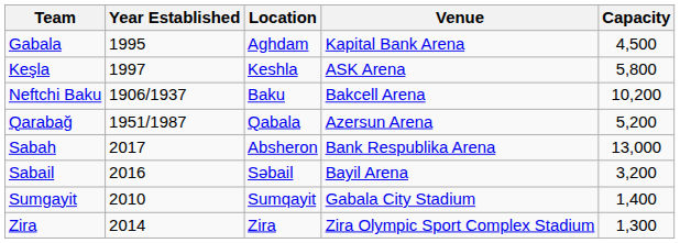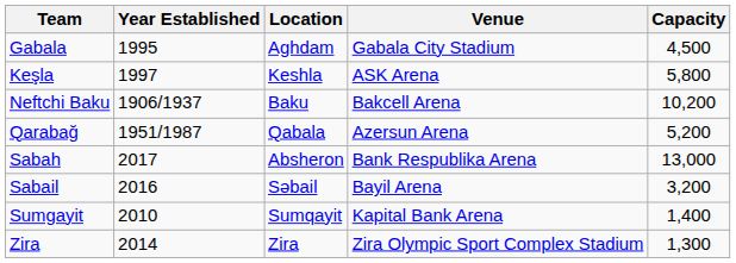Gabala | Venue: Kapital Bank Arena -> Gabala City Stadium
Sumgayit | Venue: Gabala City Stadium -> Kapital Bank Arena
